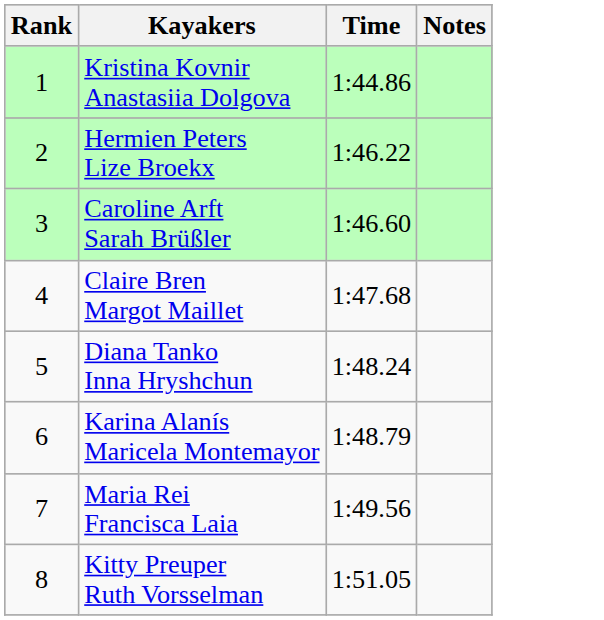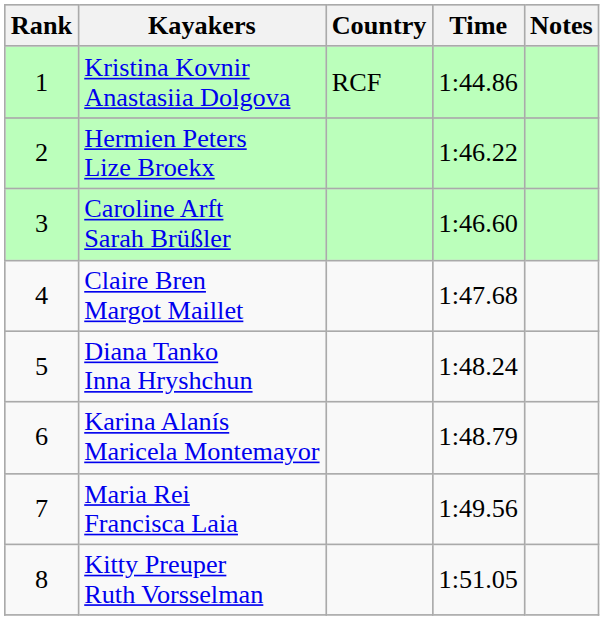+ column: Country | RCF
